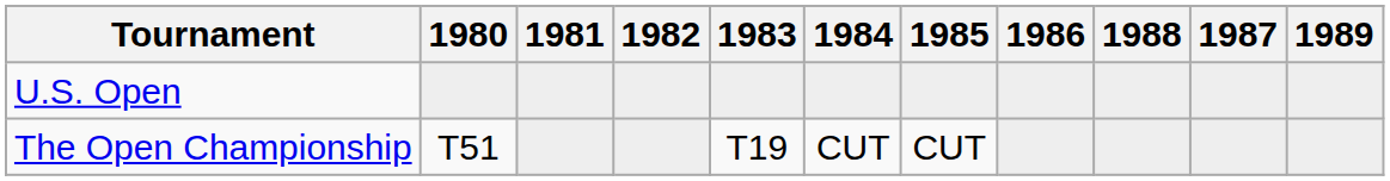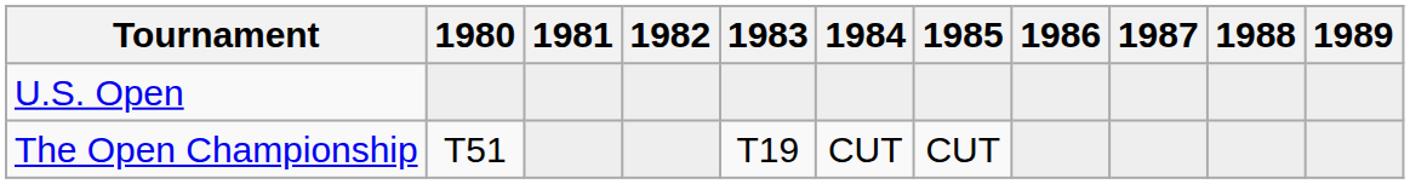columns swapped: 1987 <-> 1988
